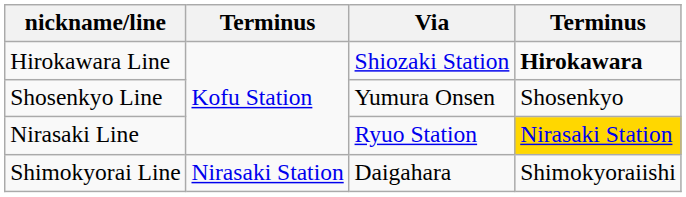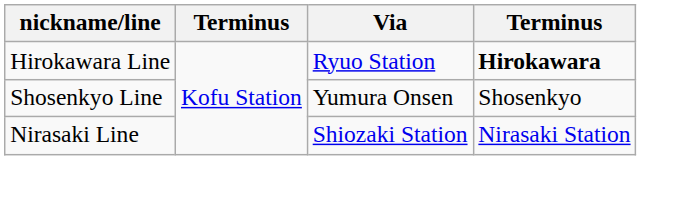Hirokawara Line | Via: Shiozaki Station -> Ryuo Station
Nirasaki Line | Via: Ryuo Station -> Shiozaki Station
Nirasaki Line | column 4: gold background -> no background
- row: Shimokyorai Line | Nirasaki Station | Daigahara | Shimokyoraiishi
